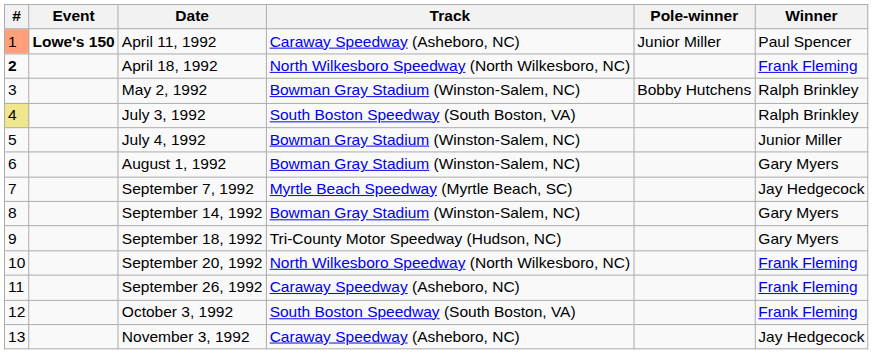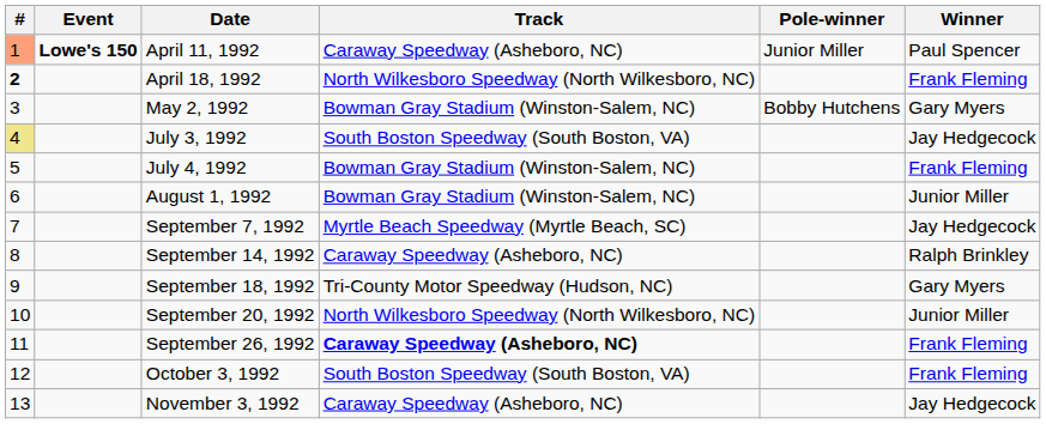May 2, 1992 | Winner: Ralph Brinkley -> Gary Myers
July 3, 1992 | Winner: Ralph Brinkley -> Jay Hedgecock
July 4, 1992 | Winner: Junior Miller -> Frank Fleming
August 1, 1992 | Winner: Gary Myers -> Junior Miller
September 14, 1992 | Track: Bowman Gray Stadium (Winston-Salem, NC) -> Caraway Speedway (Asheboro, NC)
September 14, 1992 | Winner: Gary Myers -> Ralph Brinkley
September 20, 1992 | Winner: Frank Fleming -> Junior Miller
September 26, 1992 | Track: normal -> bold
